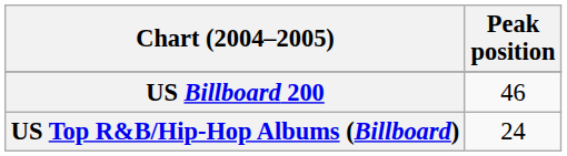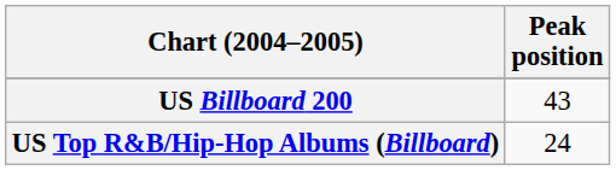US Billboard 200 | Peak position: 46 -> 43
